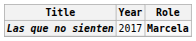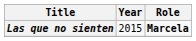Las que no sienten | Year: 2017 -> 2015
